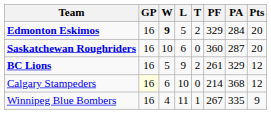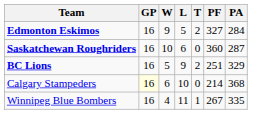- column: Pts | 20 | 20 | 12 | 12 | 9
Edmonton Eskimos | W: bold -> normal
Edmonton Eskimos | PF: 329 -> 327
BC Lions | PF: 261 -> 251
